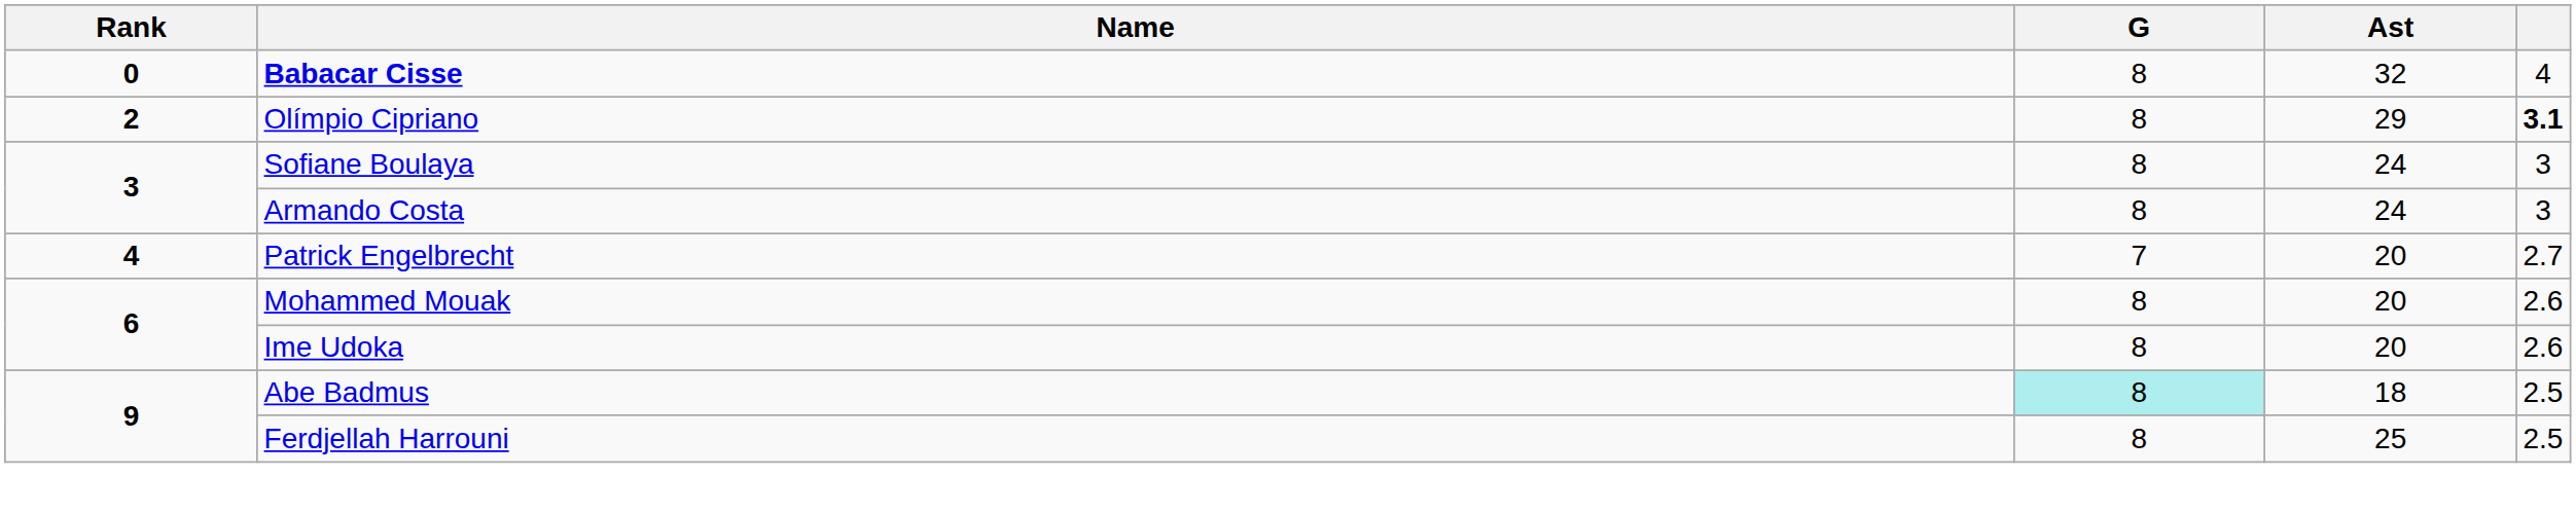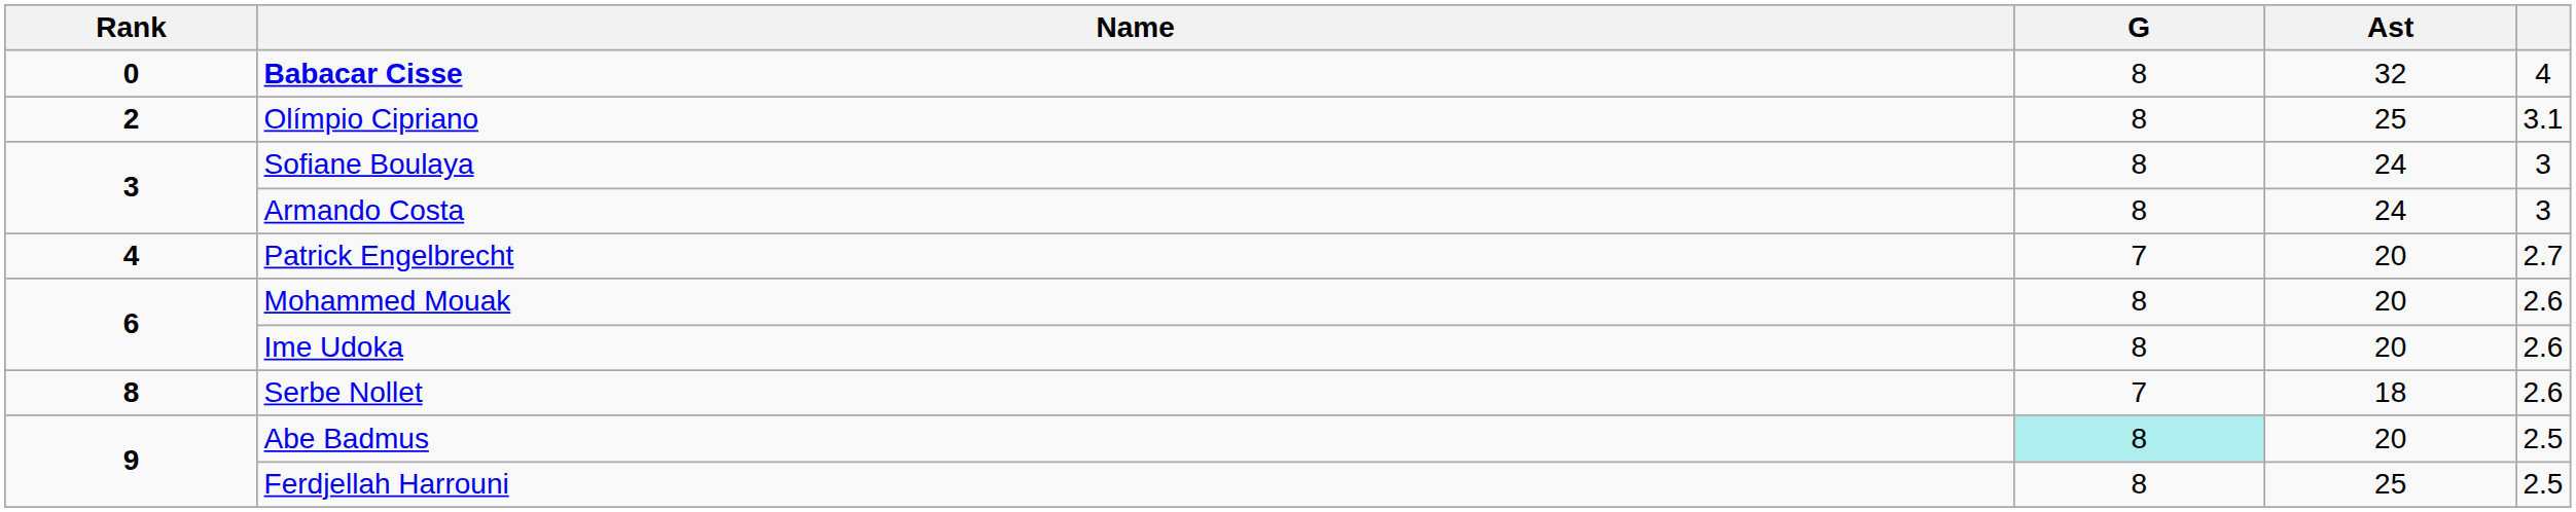Olímpio Cipriano | Ast: 29 -> 25
Olímpio Cipriano | column 5: bold -> normal
+ row: 8 | Serbe Nollet | 7 | 18 | 2.6
Abe Badmus | Ast: 18 -> 20
